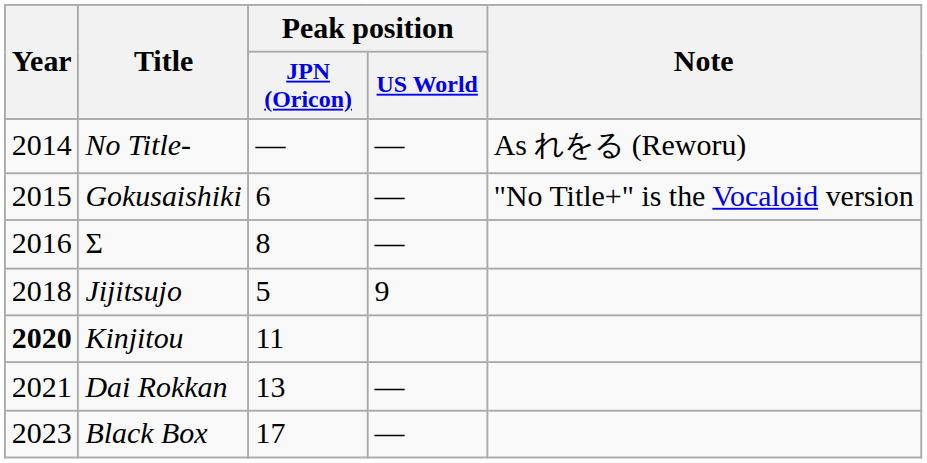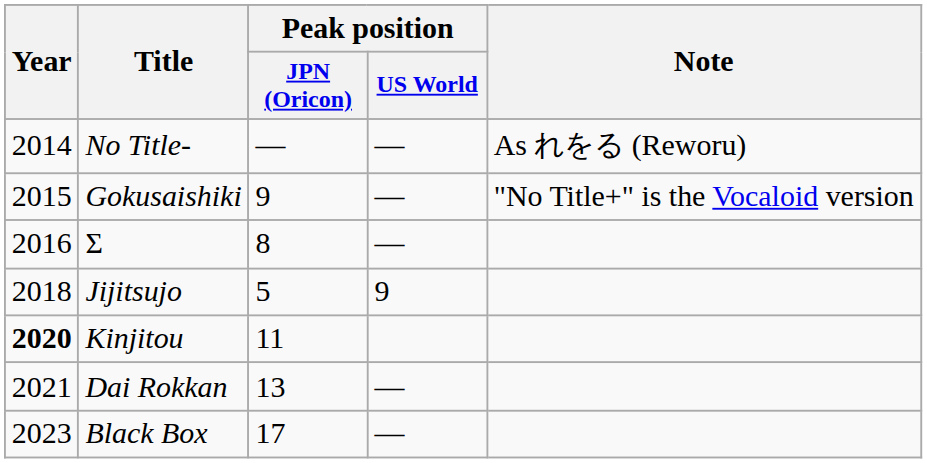Gokusaishiki | Peak position / JPN (Oricon): 6 -> 9
